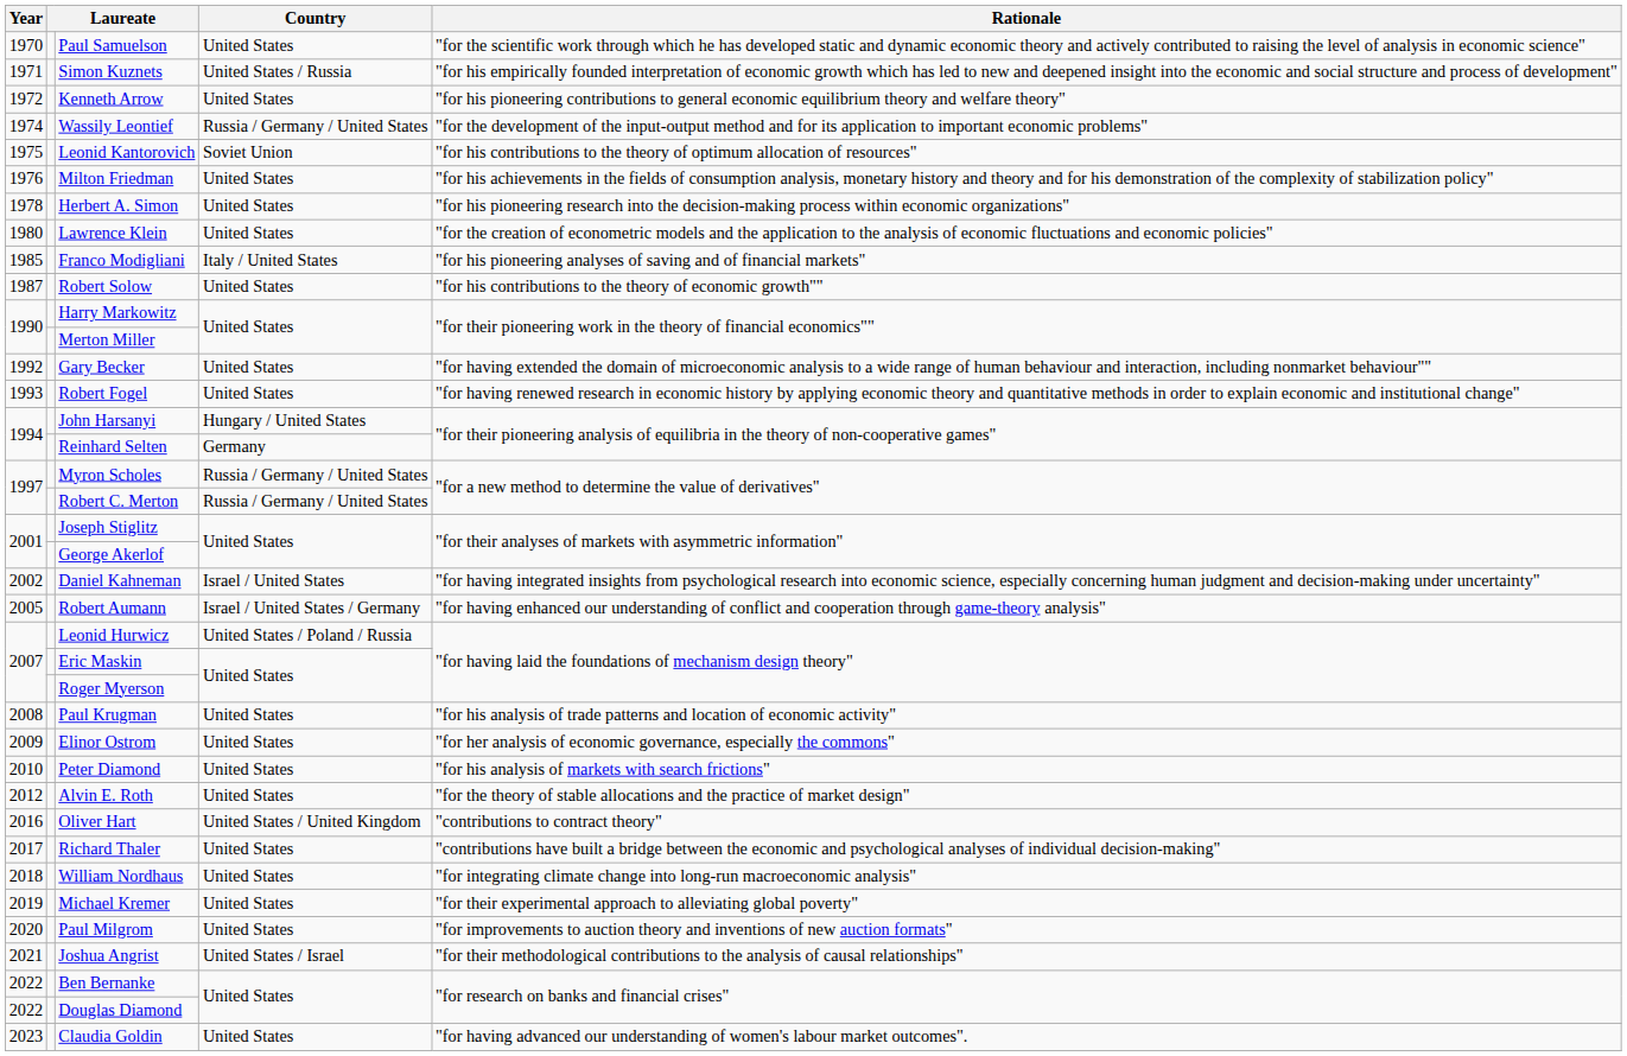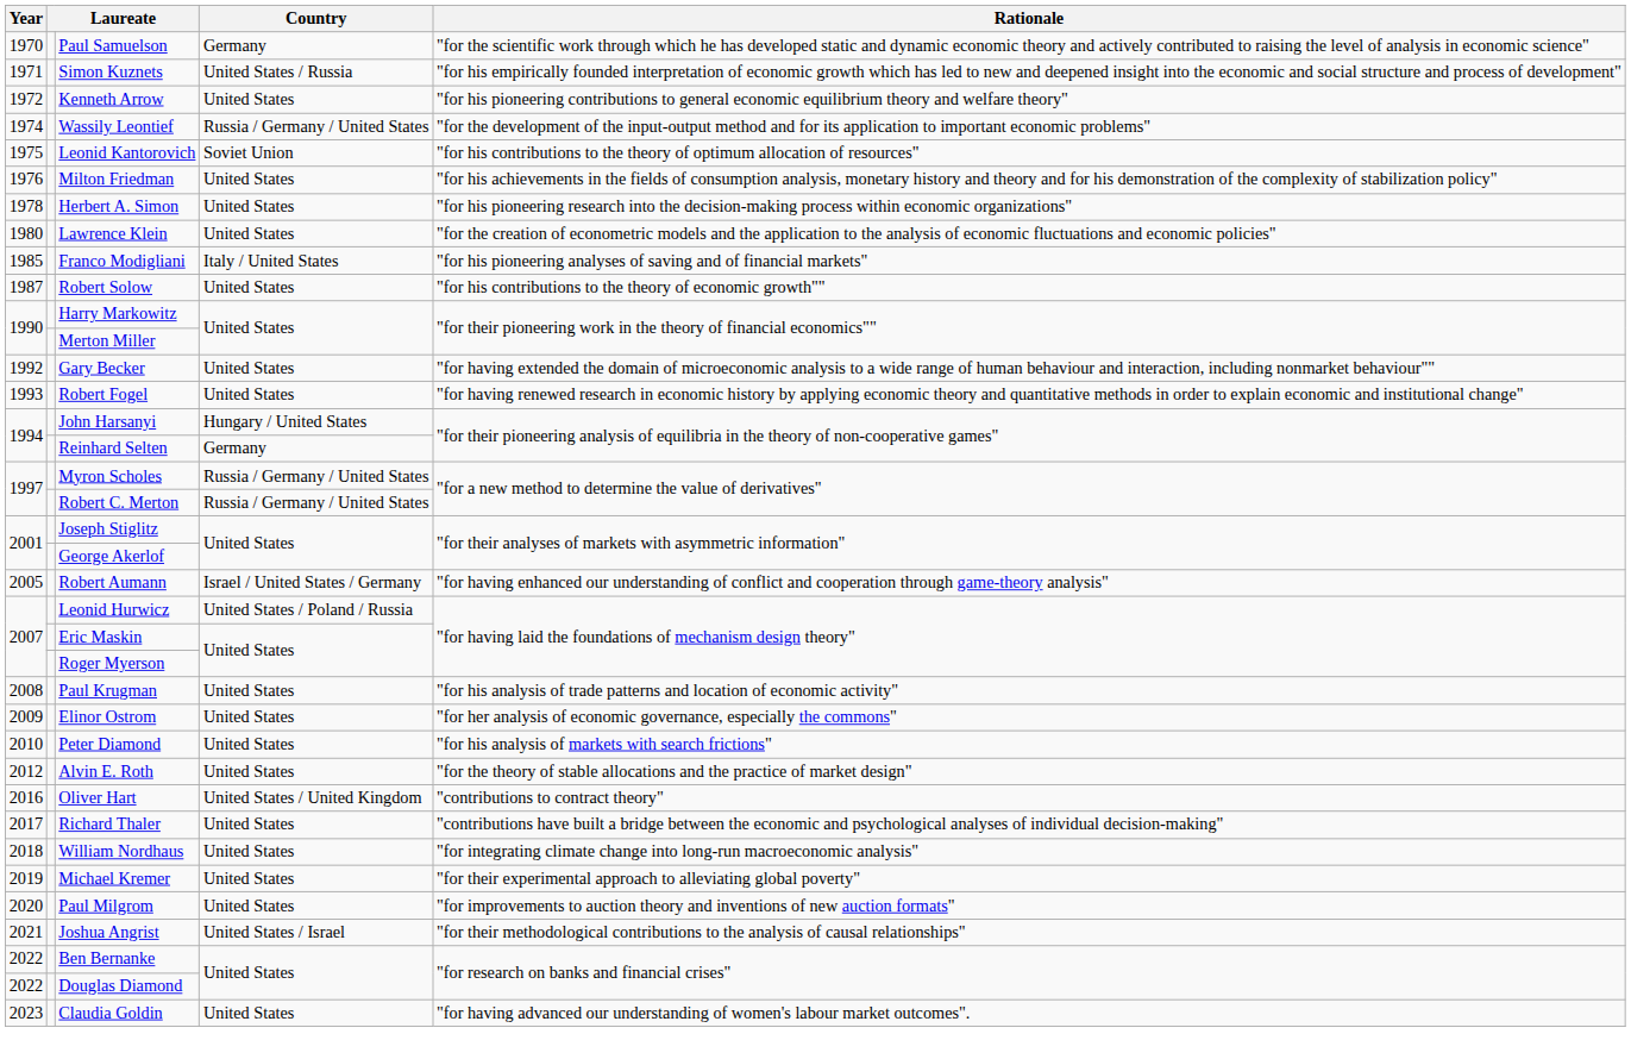Paul Samuelson | Country: United States -> Germany
- row: 2002 | Daniel Kahneman | Israel / United States | "for having integrated insights from psychological research into economic science, especially concerning human judgment and decision-making under uncertainty"
